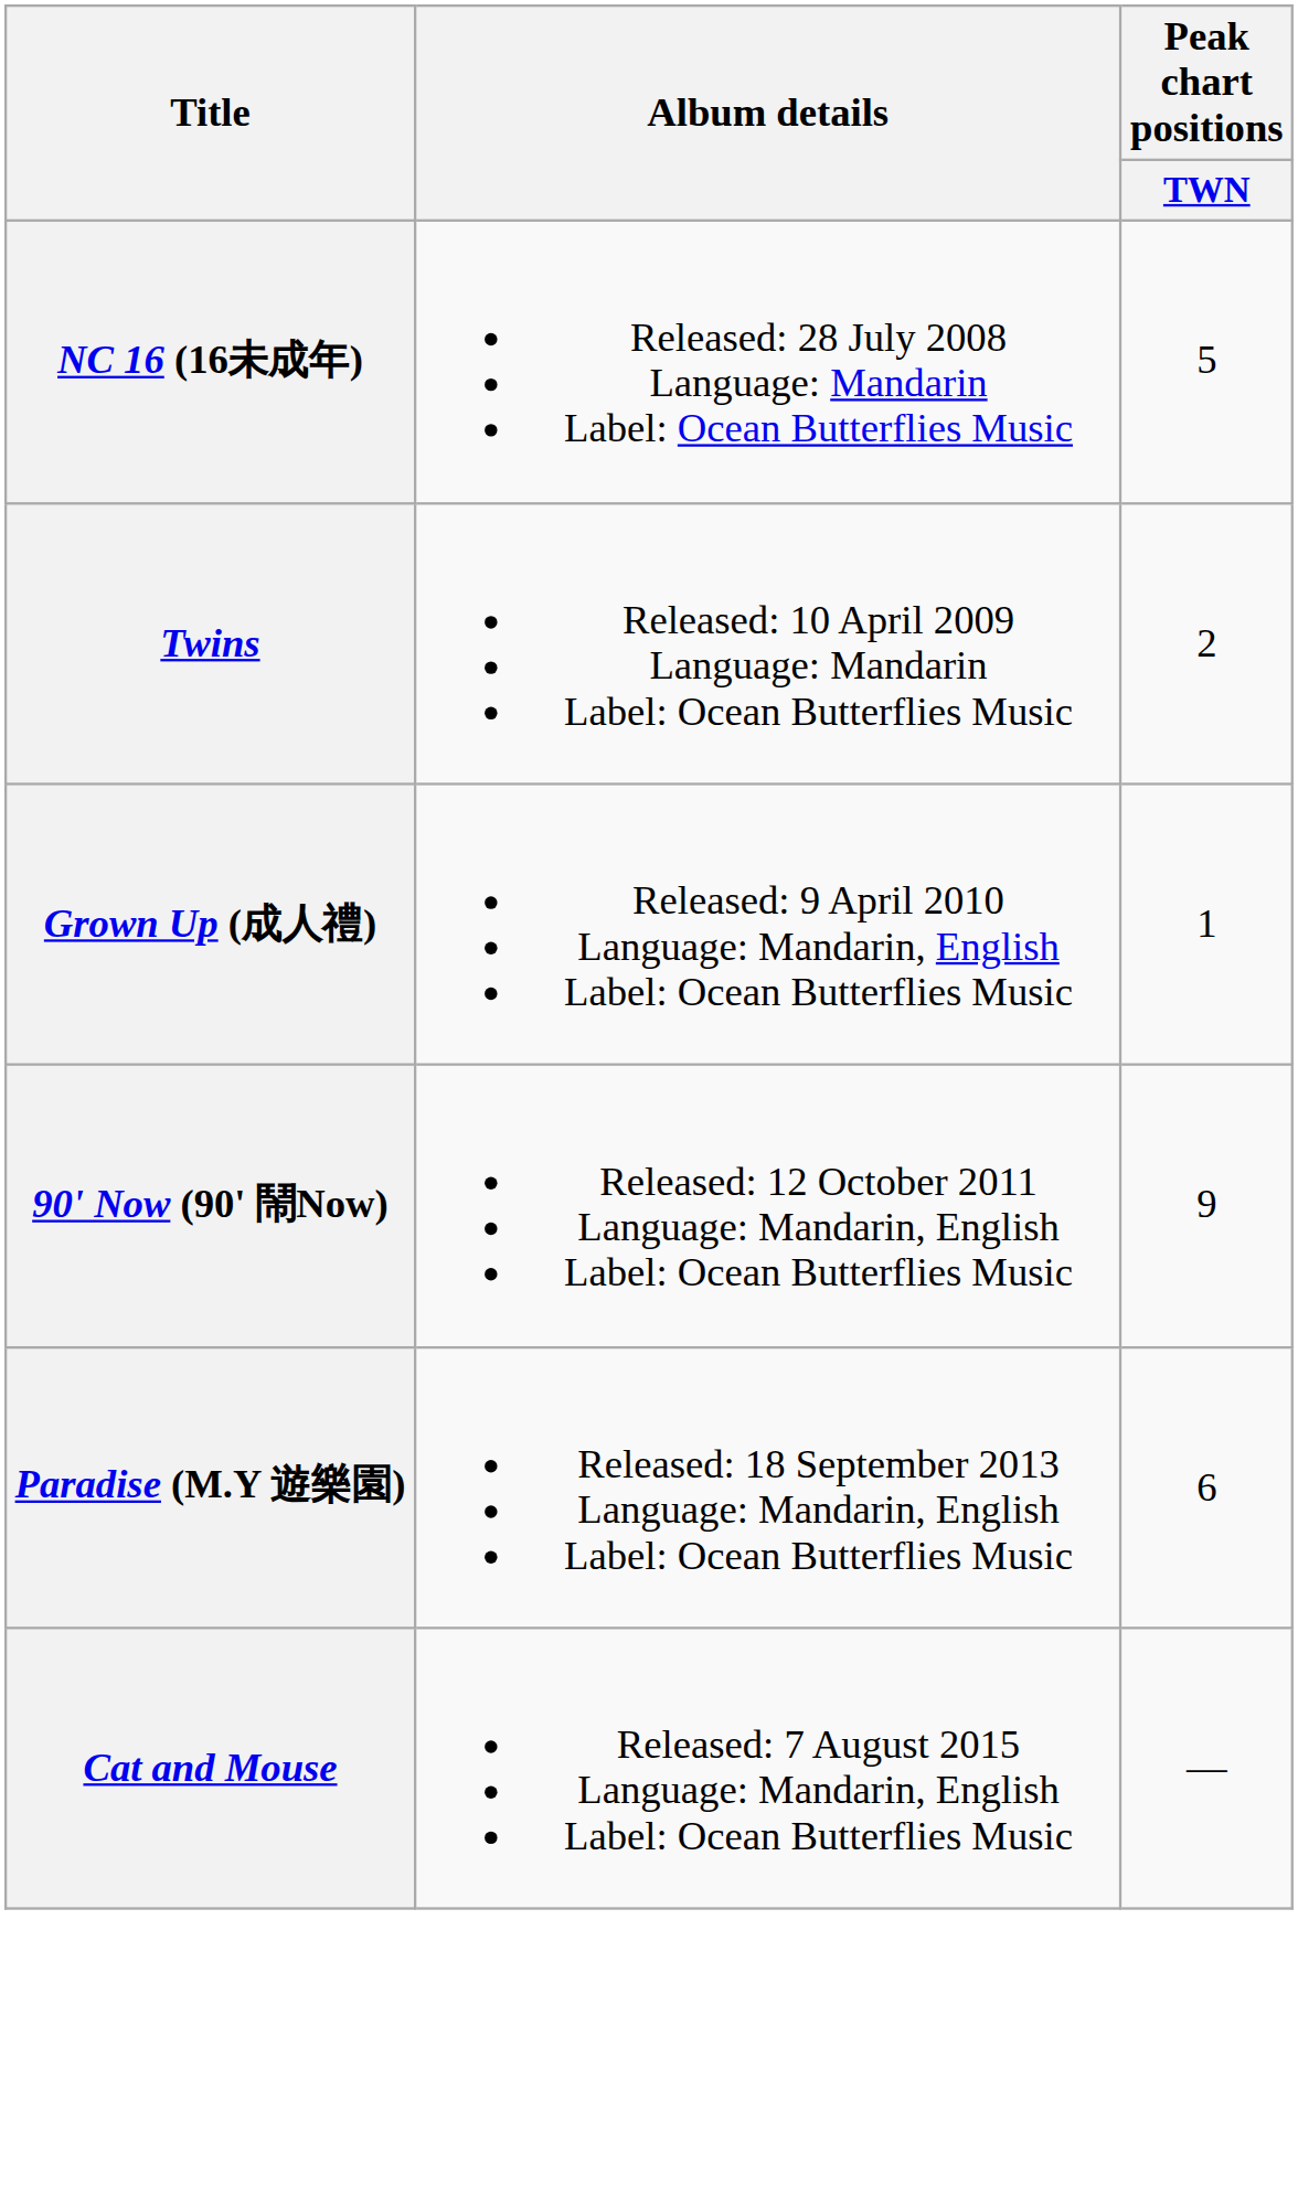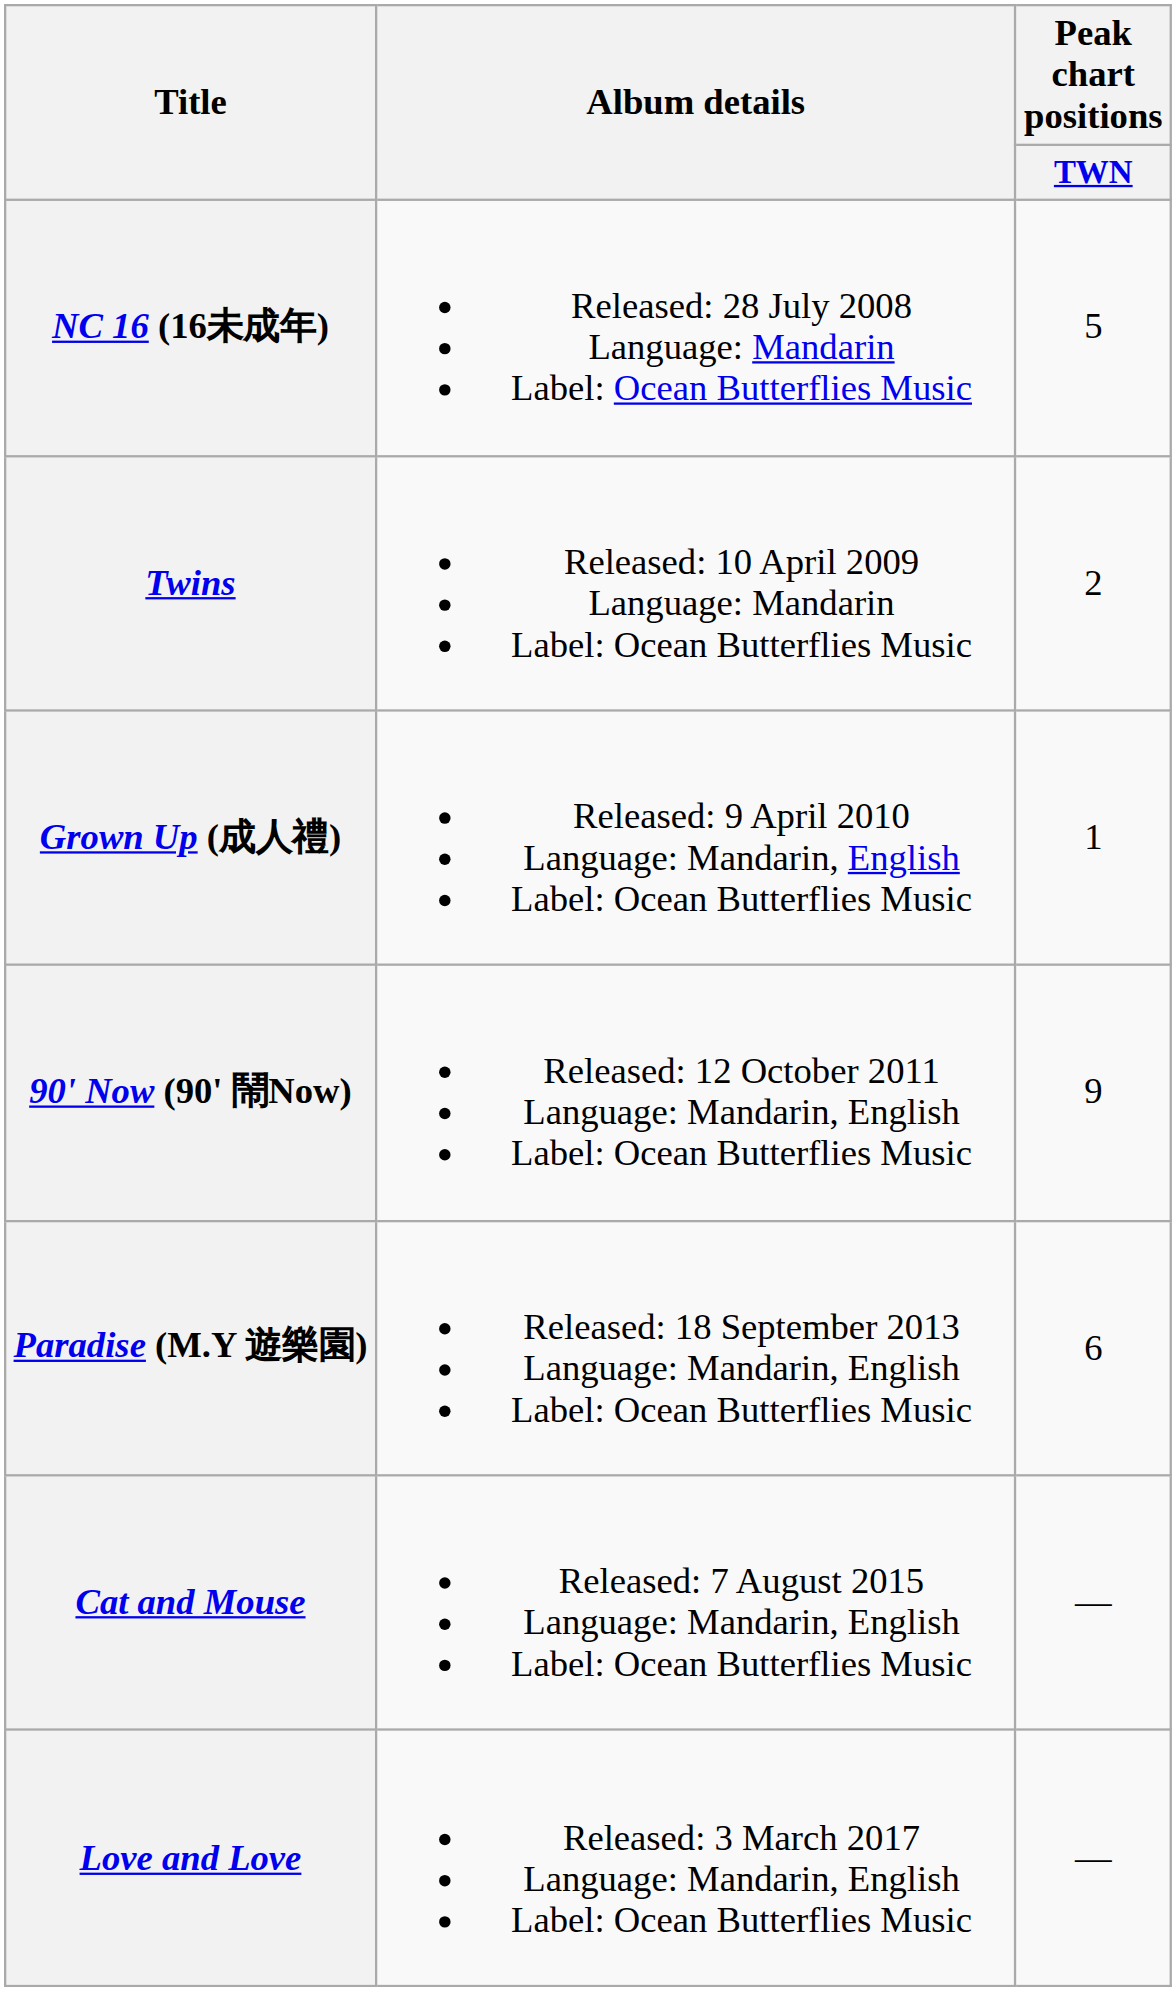+ row: Love and Love | Released: 3 March 2017 Language: Mandarin, English Label: Ocean Butterflies Music | —
